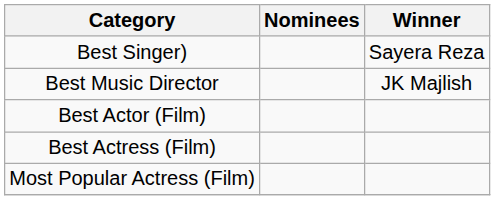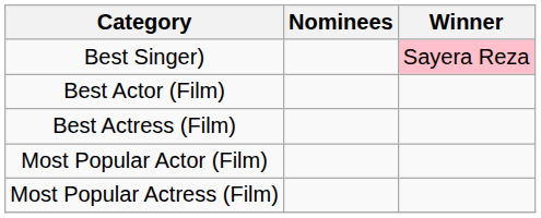Best Singer) | Winner: no background -> pink background
- row: Best Music Director | JK Majlish
+ row: Most Popular Actor (Film)
